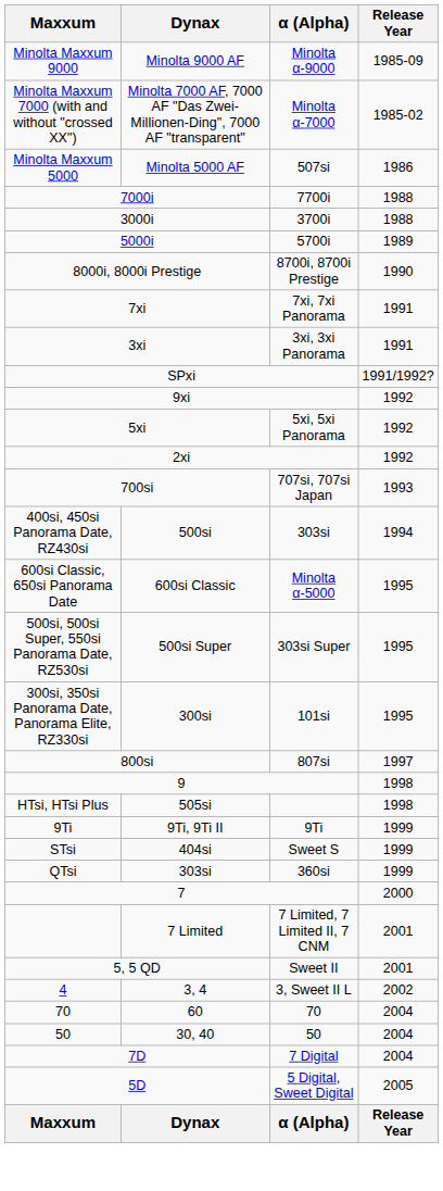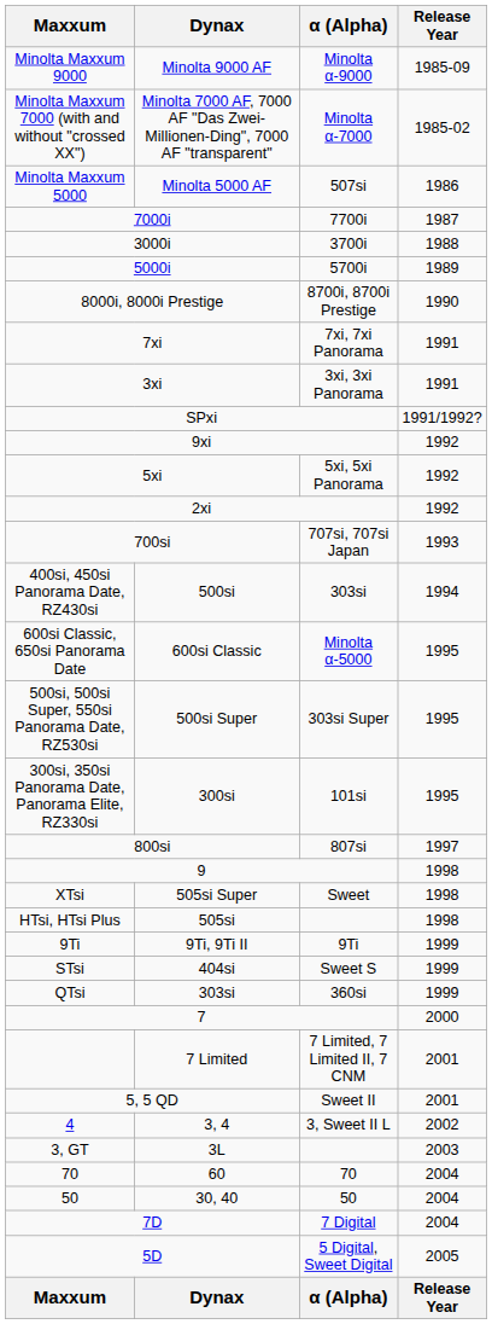7000i | Release Year: 1988 -> 1987
+ row: XTsi | 505si Super | Sweet | 1998
+ row: 3, GT | 3L | 2003
